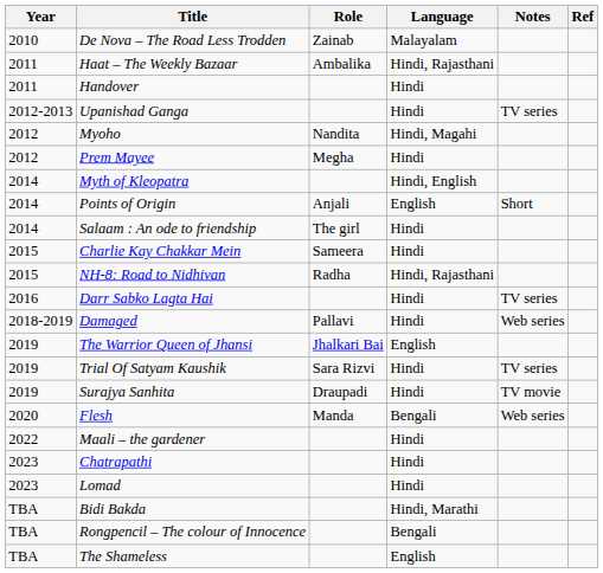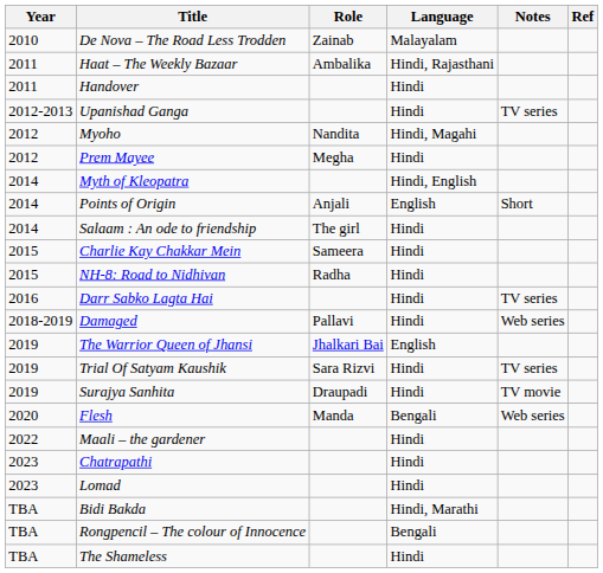NH-8: Road to Nidhivan | Language: Hindi, Rajasthani -> Hindi
The Shameless | Language: English -> Hindi
